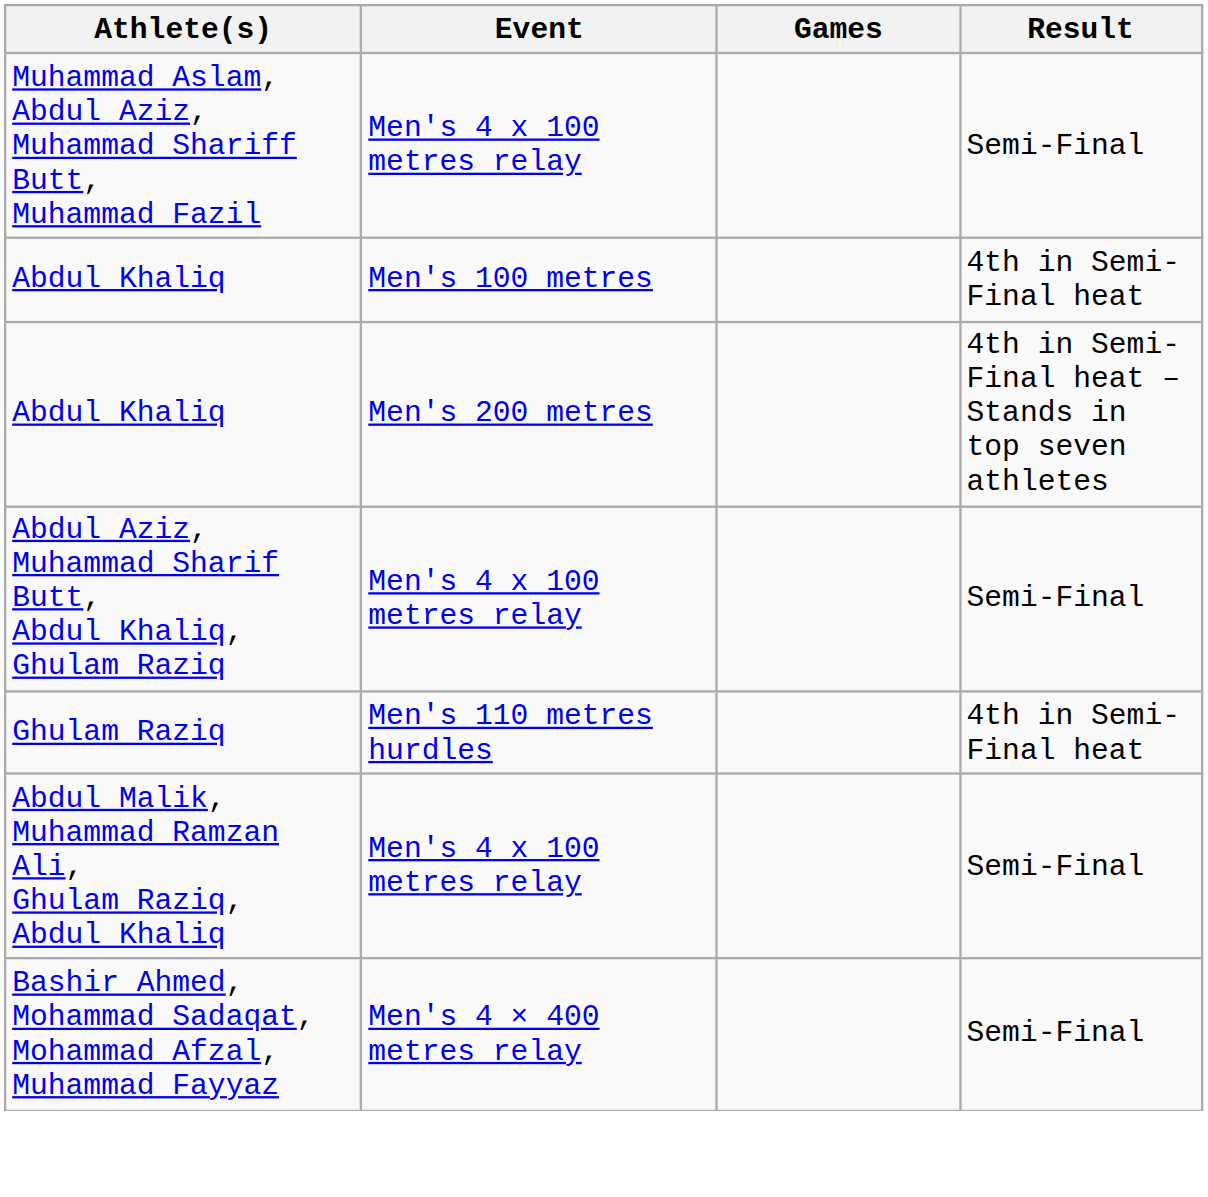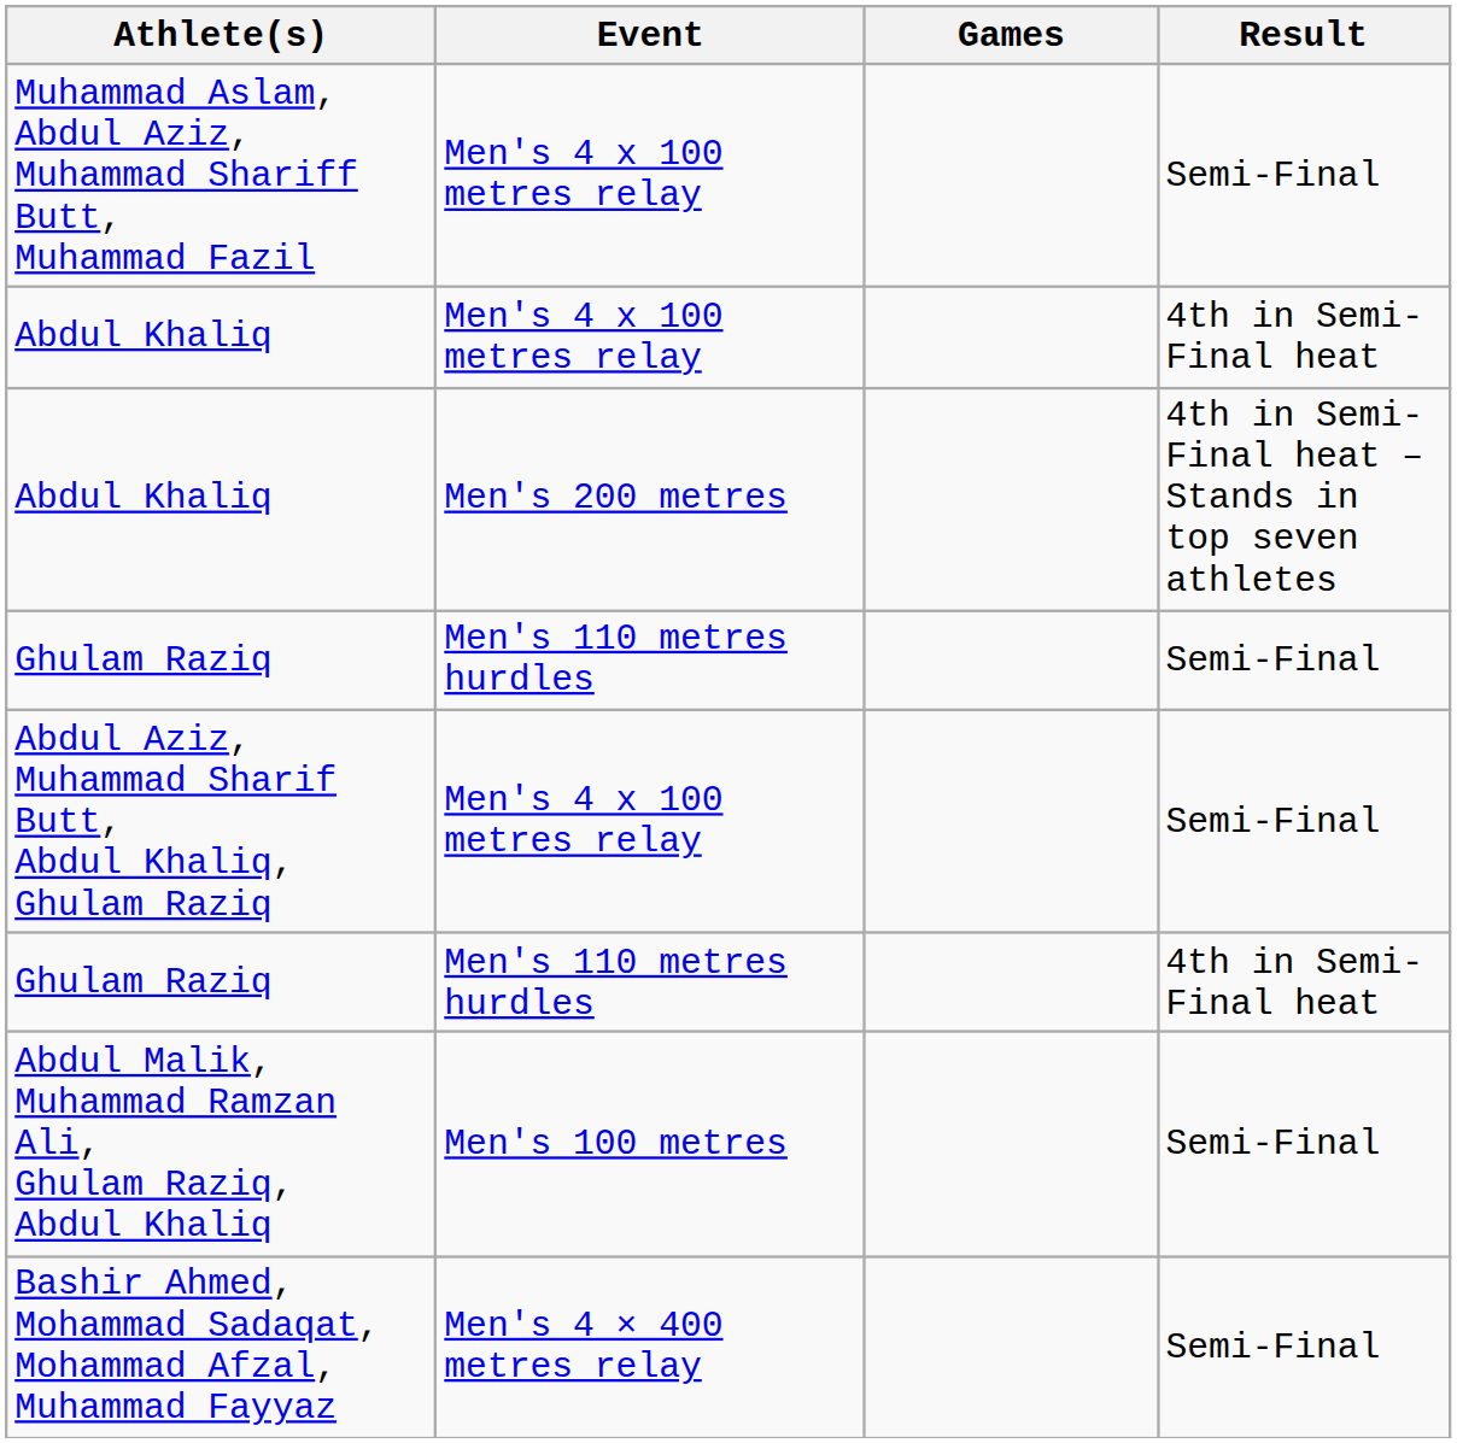Abdul Khaliq / 4th in Semi-Final heat | Event: Men's 100 metres -> Men's 4 x 100 metres relay
+ row: Ghulam Raziq | Men's 110 metres hurdles | Semi-Final
Abdul Malik, Muhammad Ramzan Ali, Ghulam Raziq, Abdul Khaliq | Event: Men's 4 x 100 metres relay -> Men's 100 metres
